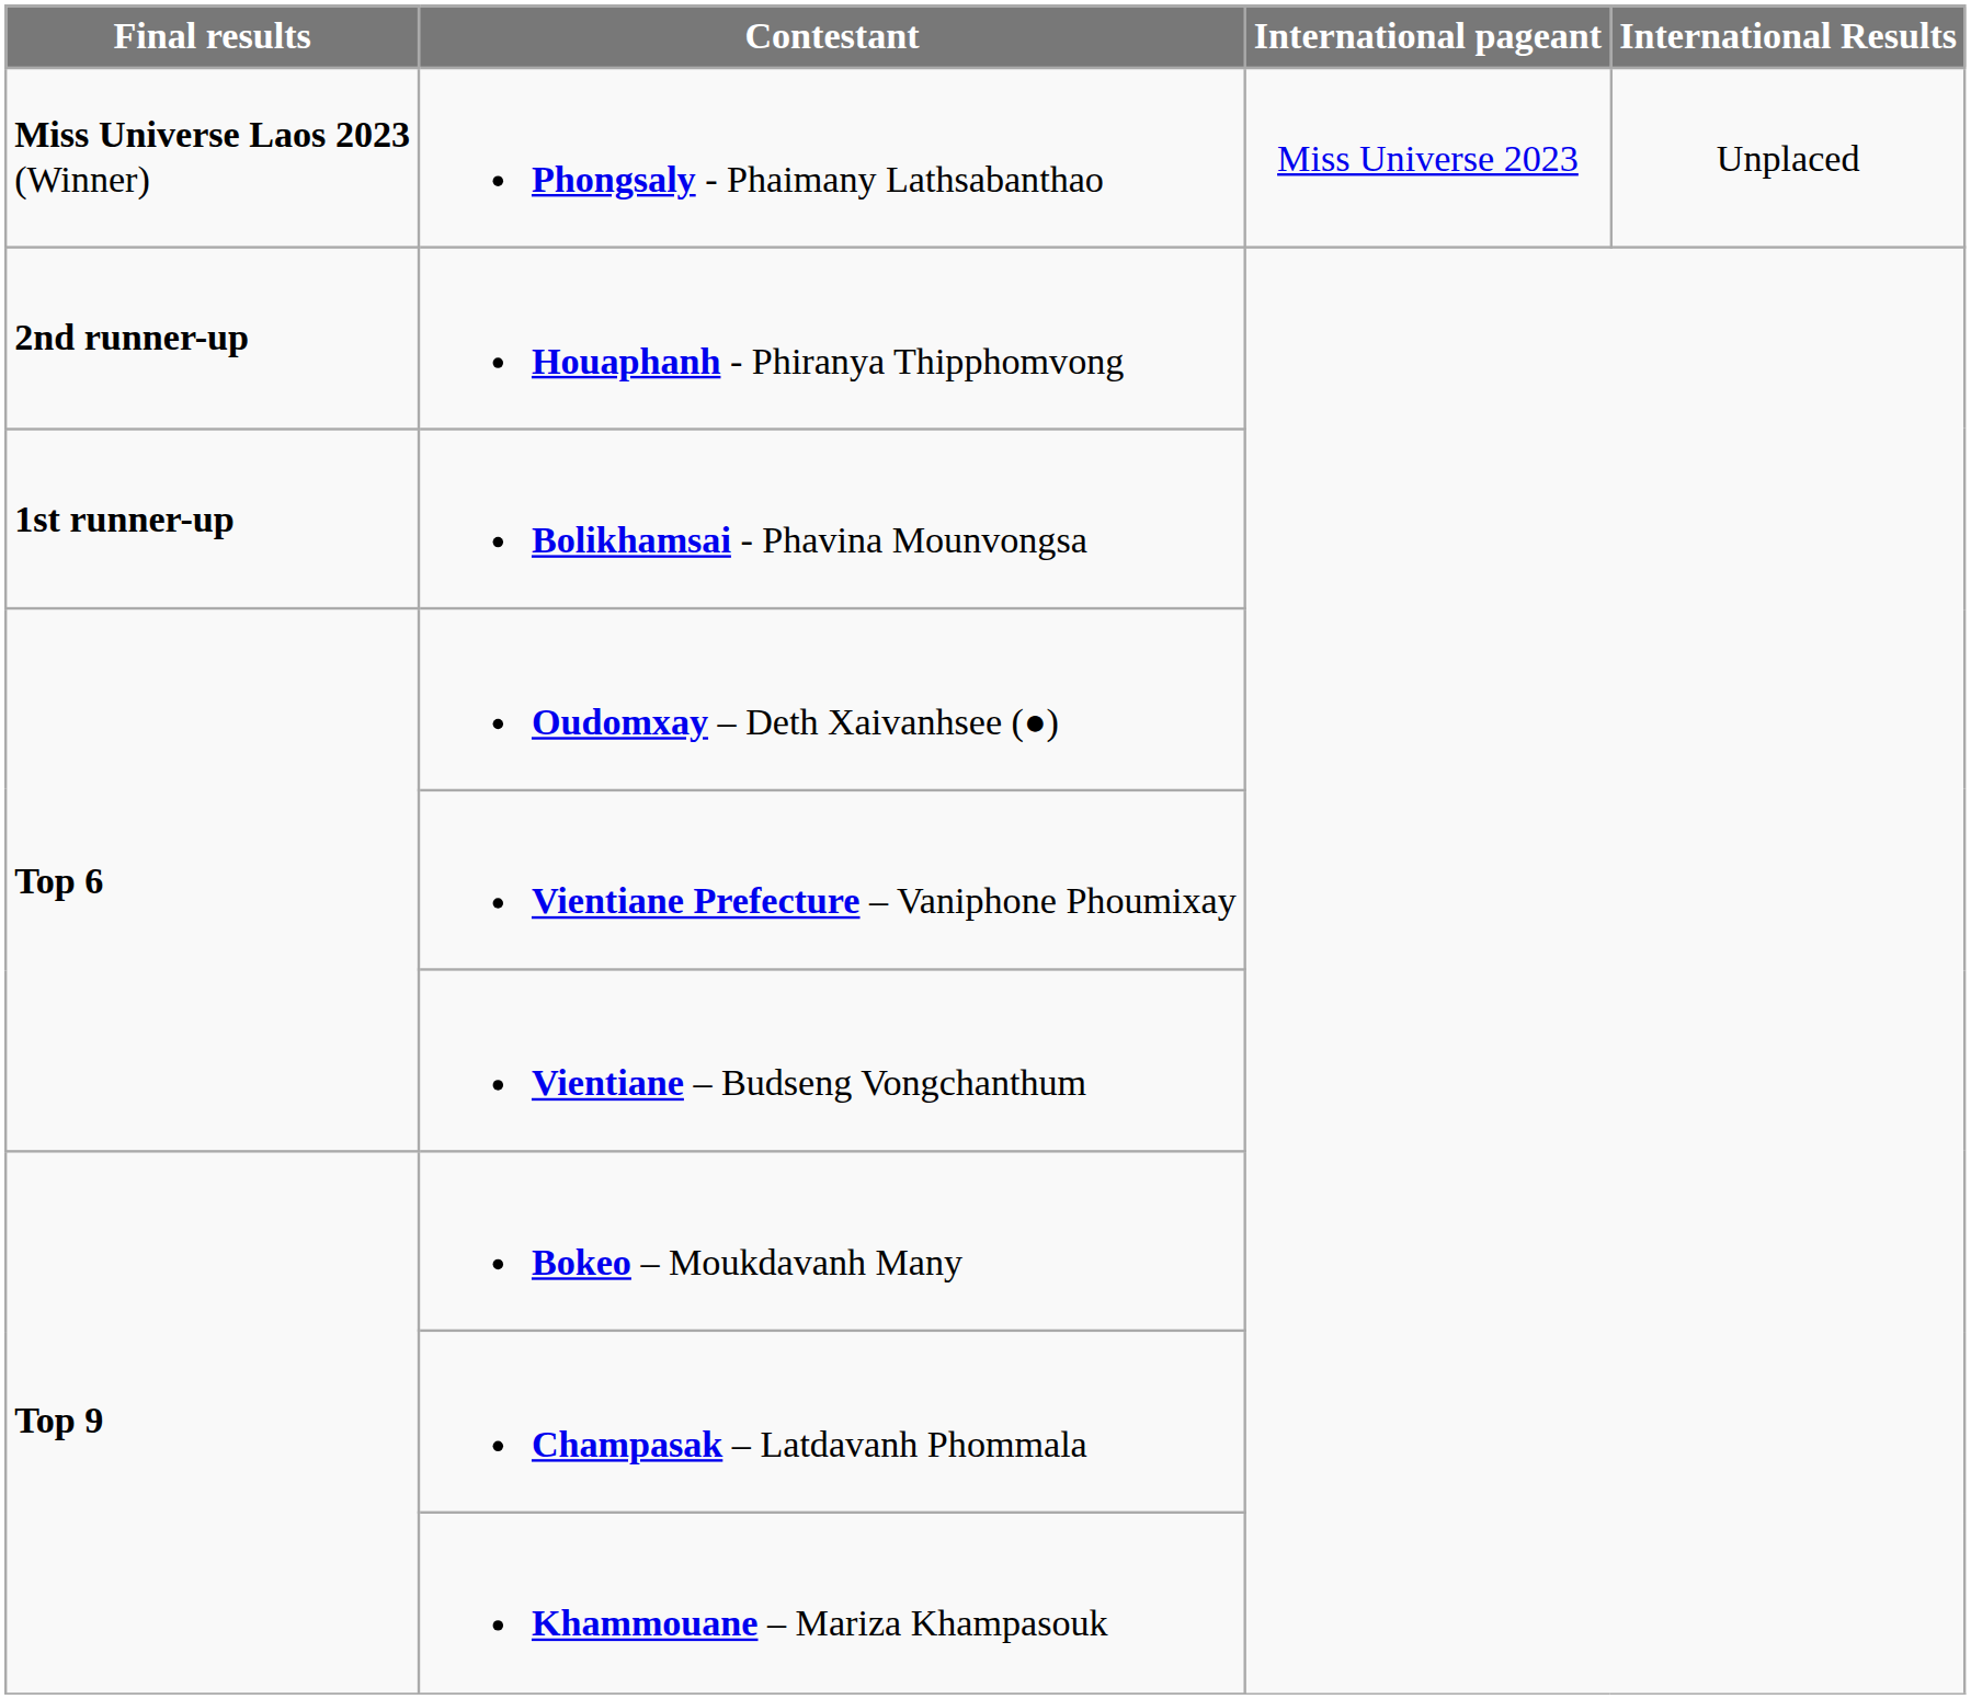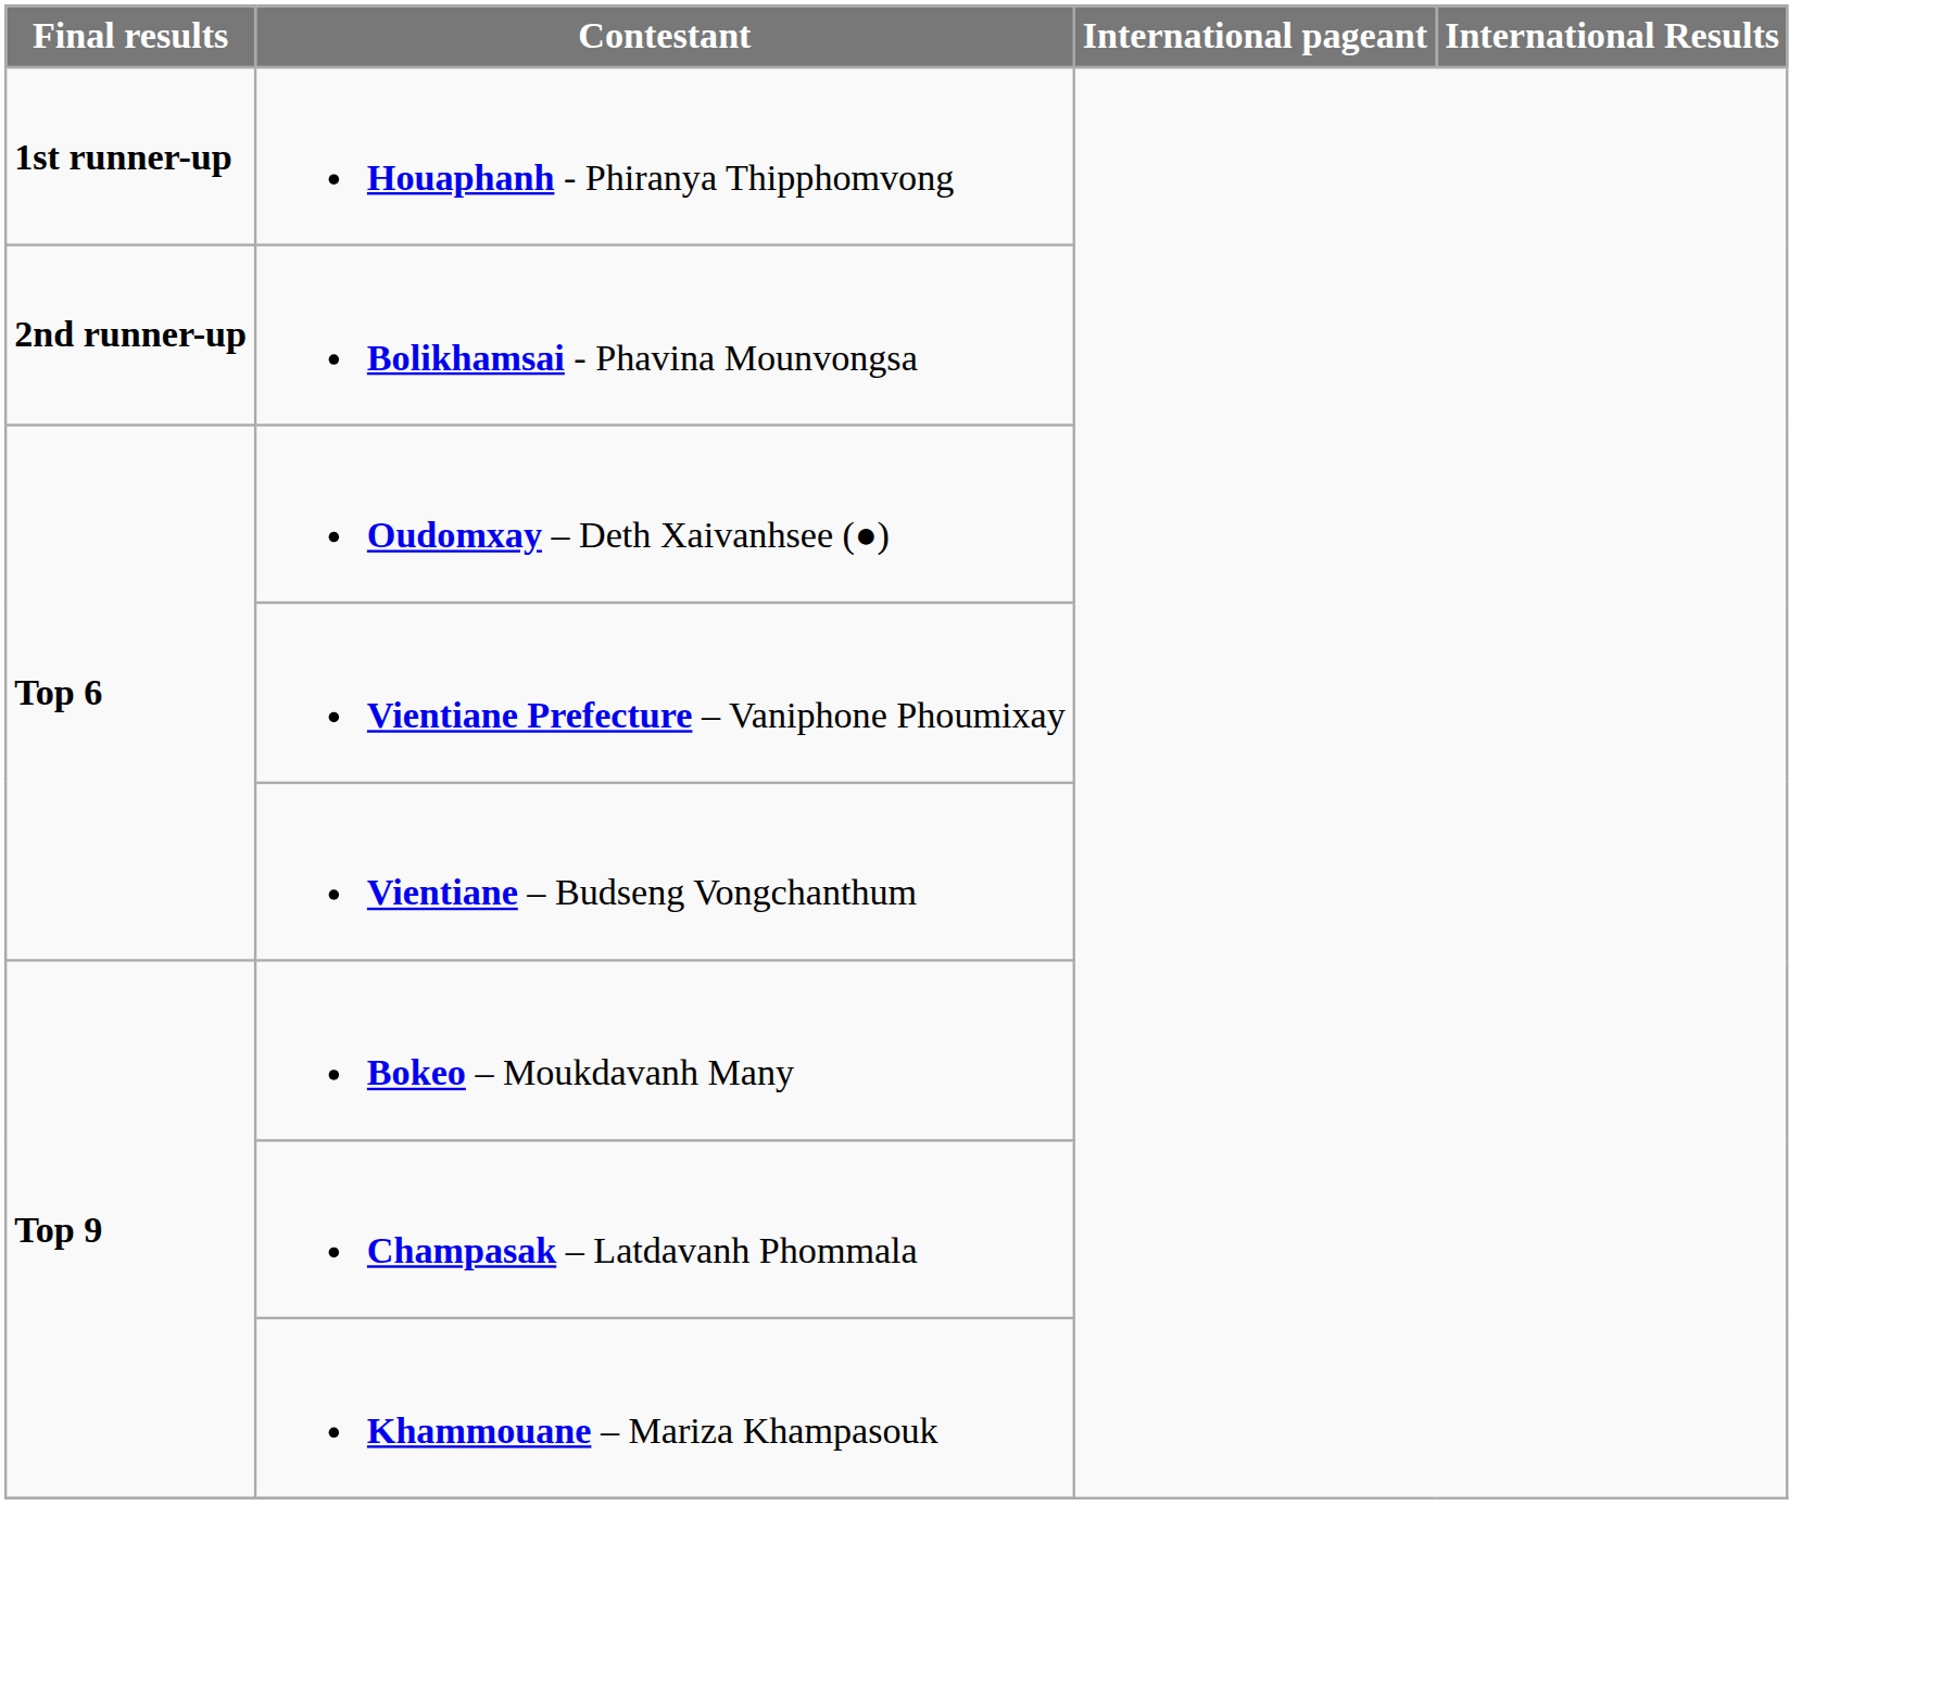- row: Miss Universe Laos 2023 (Winner) | Phongsaly - Phaimany Lathsabanthao | Miss Universe 2023 | Unplaced
Houaphanh - Phiranya Thipphomvong | Final results: 2nd runner-up -> 1st runner-up
Bolikhamsai - Phavina Mounvongsa | Final results: 1st runner-up -> 2nd runner-up
